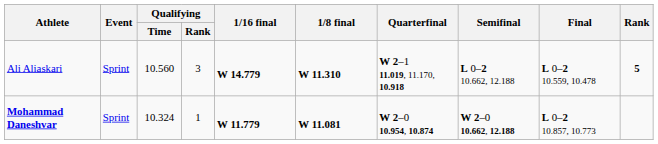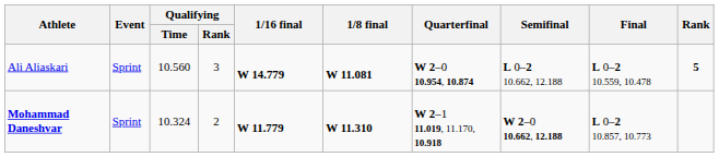Ali Aliaskari | 1/8 final: W 11.310 -> W 11.081
Ali Aliaskari | Quarterfinal: W 2–1 11.019, 11.170, 10.918 -> W 2–0 10.954, 10.874
Mohammad Daneshvar | Qualifying / Rank: 1 -> 2
Mohammad Daneshvar | 1/8 final: W 11.081 -> W 11.310
Mohammad Daneshvar | Quarterfinal: W 2–0 10.954, 10.874 -> W 2–1 11.019, 11.170, 10.918
